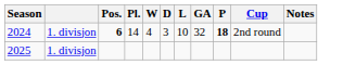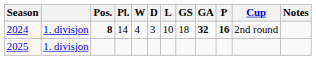+ column: GS | 18
2024 | Pos.: 6 -> 8
2024 | GA: normal -> bold
2024 | P: 18 -> 16
